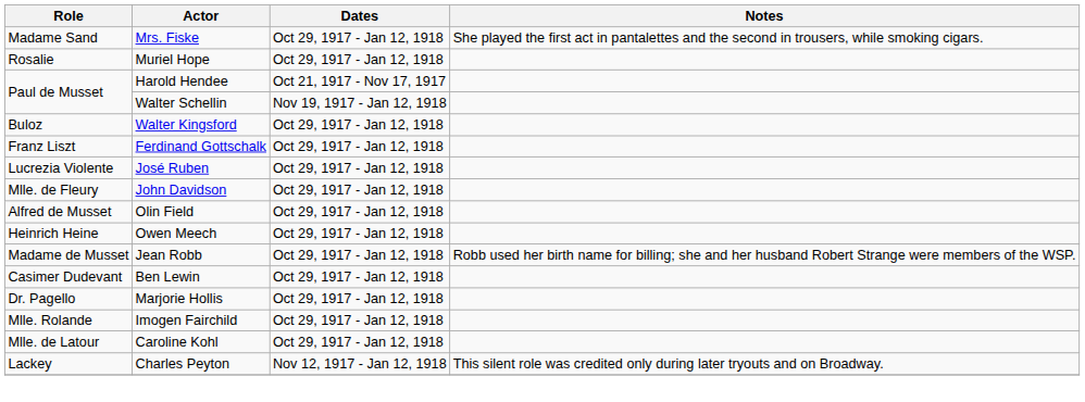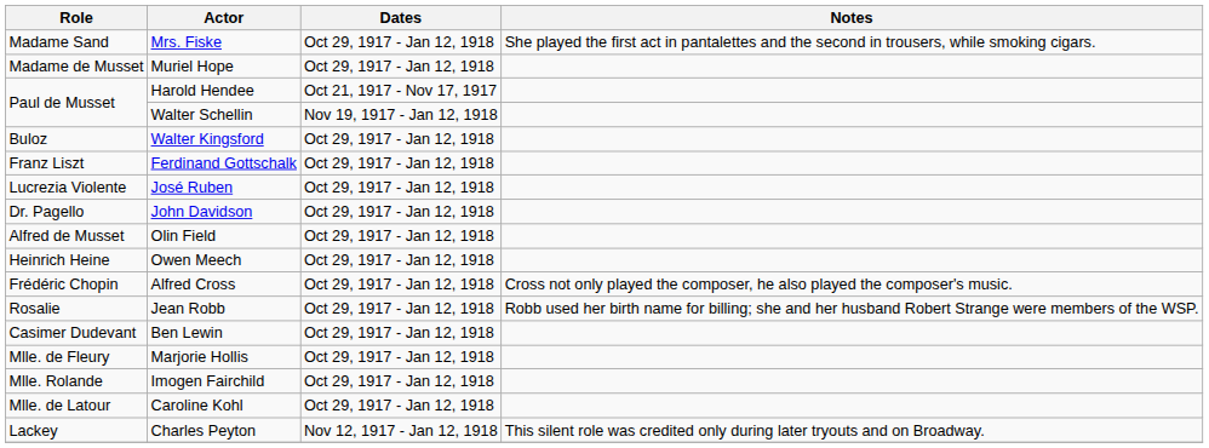Muriel Hope | Role: Rosalie -> Madame de Musset
John Davidson | Role: Mlle. de Fleury -> Dr. Pagello
+ row: Frédéric Chopin | Alfred Cross | Oct 29, 1917 - Jan 12, 1918 | Cross not only played the composer, he also played the composer's music.
Jean Robb | Role: Madame de Musset -> Rosalie
Marjorie Hollis | Role: Dr. Pagello -> Mlle. de Fleury
